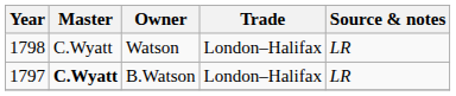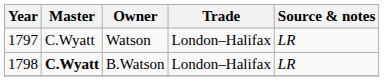Watson | Year: 1798 -> 1797
B.Watson | Year: 1797 -> 1798
